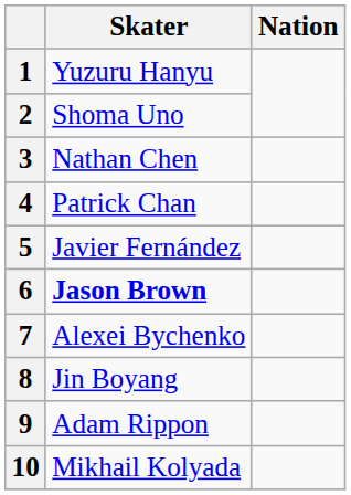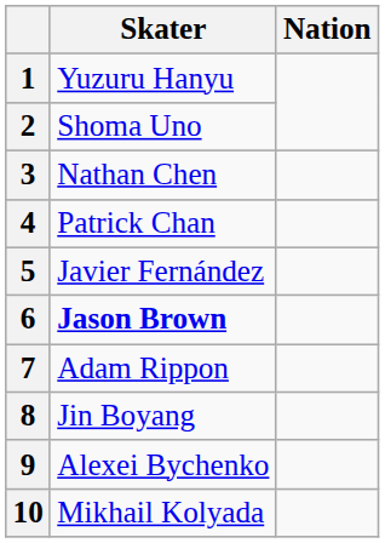7 | Skater: Alexei Bychenko -> Adam Rippon
9 | Skater: Adam Rippon -> Alexei Bychenko
